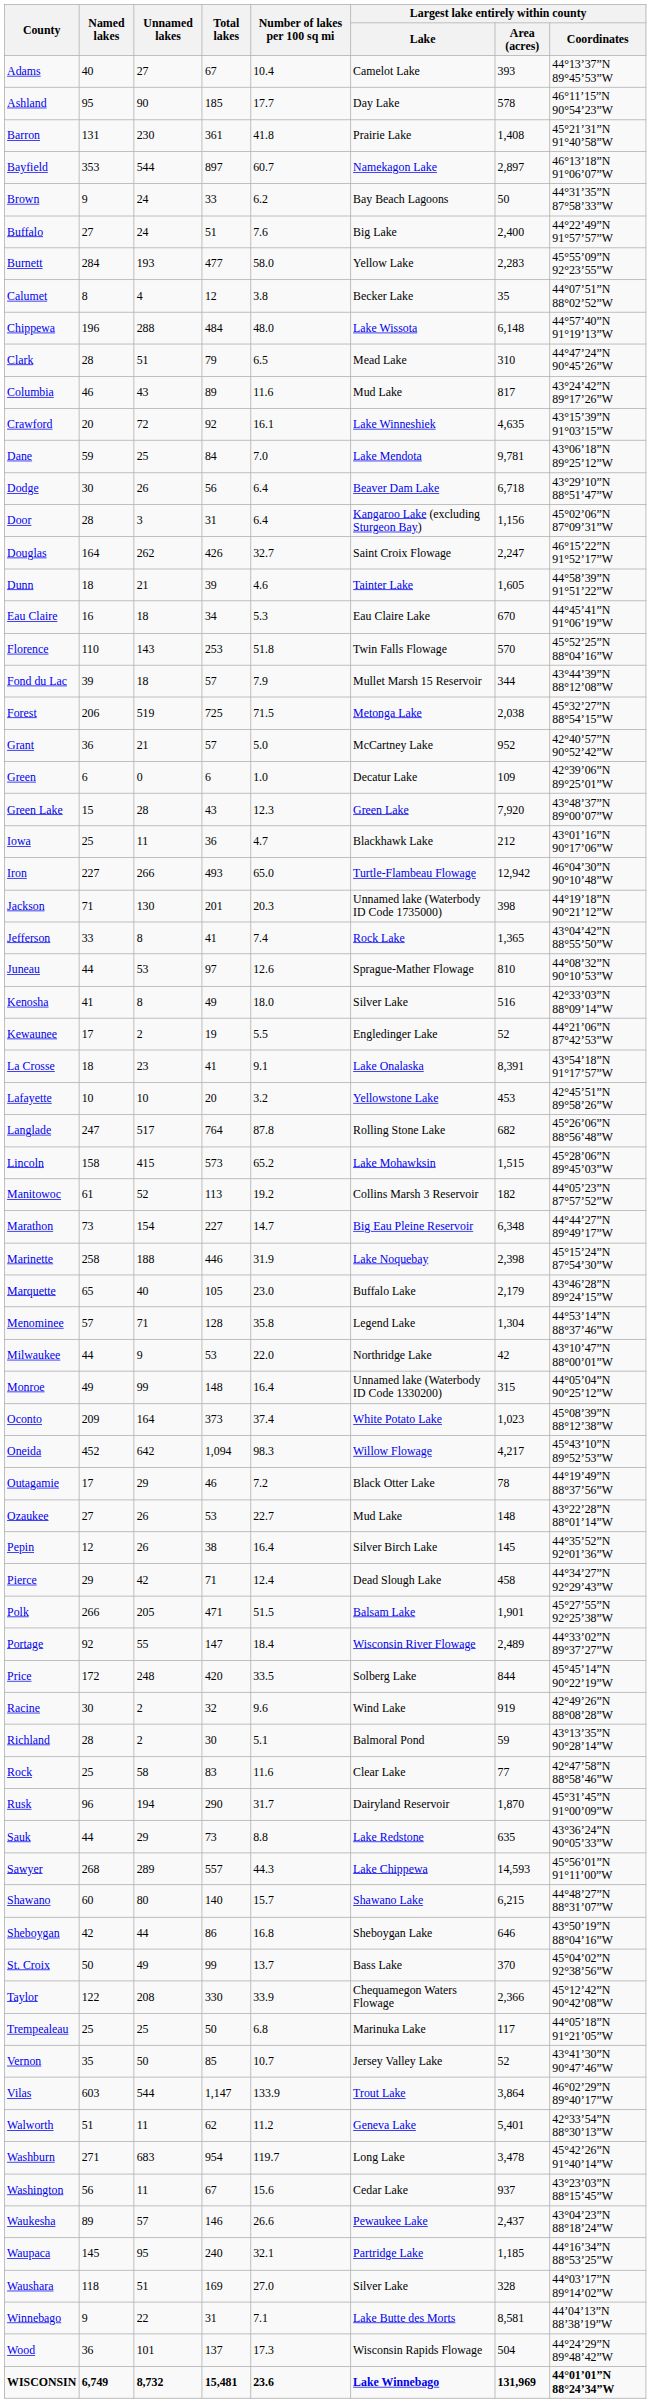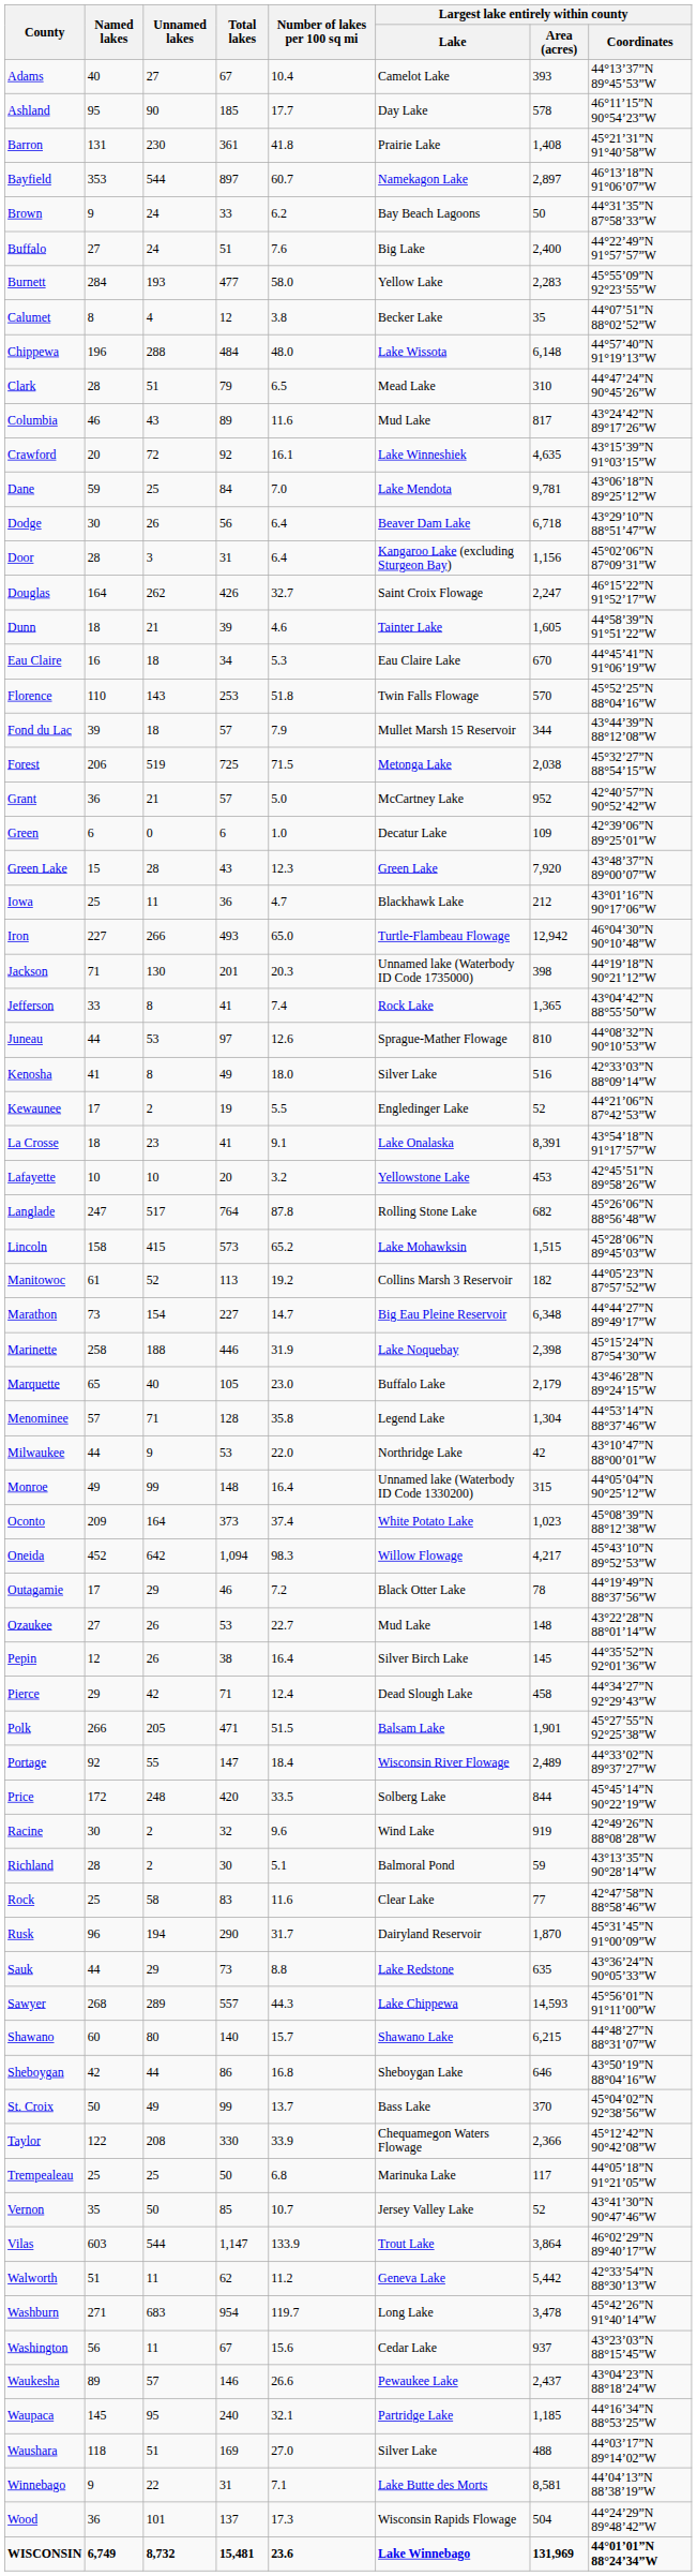Walworth | Largest lake entirely within county / Area (acres): 5,401 -> 5,442
Waushara | Largest lake entirely within county / Area (acres): 328 -> 488
